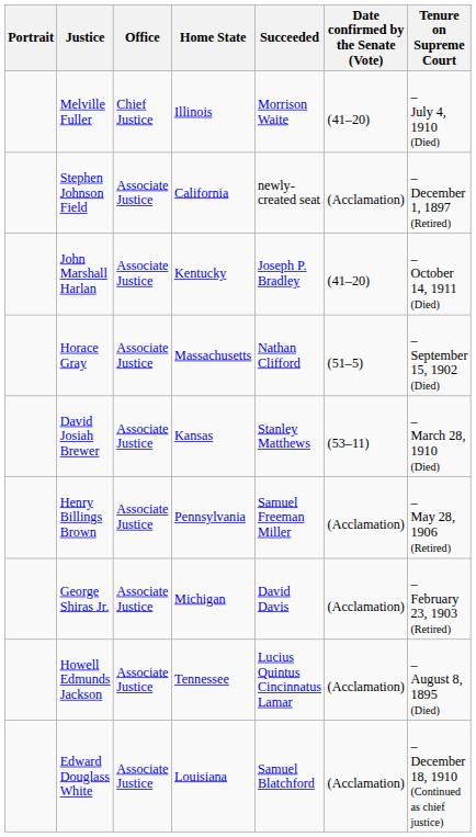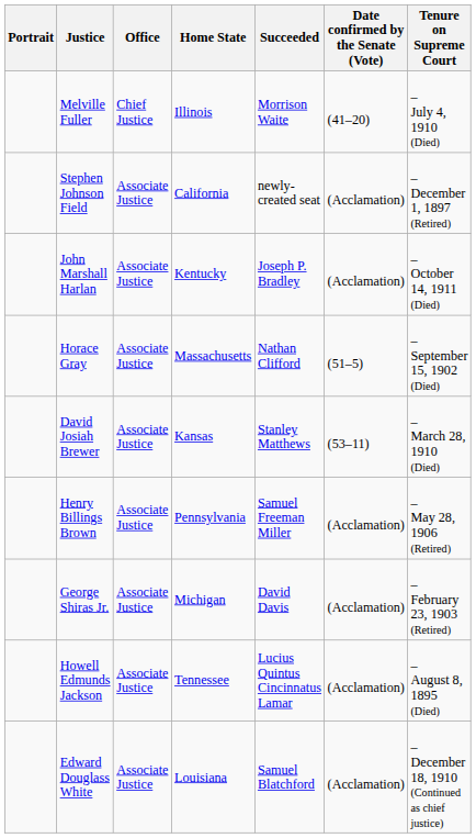John Marshall Harlan | Date confirmed by the Senate (Vote): (41–20) -> (Acclamation)
